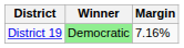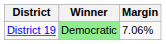District 19 | Margin: 7.16% -> 7.06%
